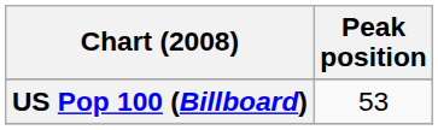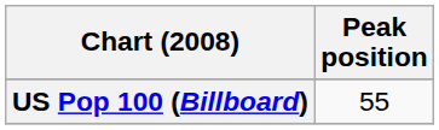US Pop 100 (Billboard) | Peak position: 53 -> 55
